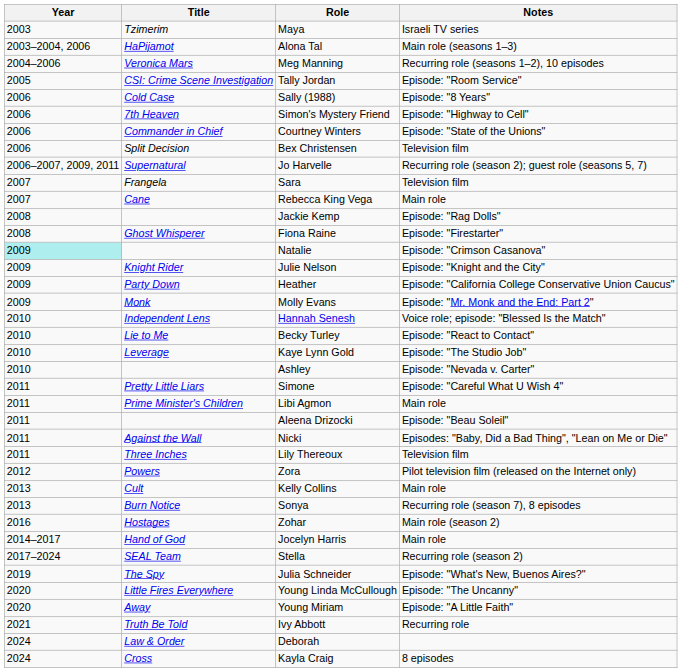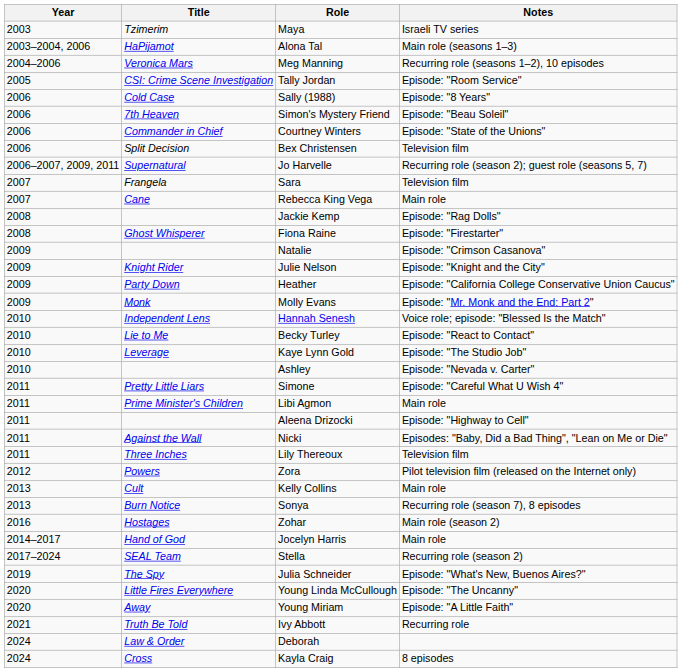Simon's Mystery Friend | Notes: Episode: "Highway to Cell" -> Episode: "Beau Soleil"
Natalie | Year: paleturquoise background -> no background
Aleena Drizocki | Notes: Episode: "Beau Soleil" -> Episode: "Highway to Cell"
